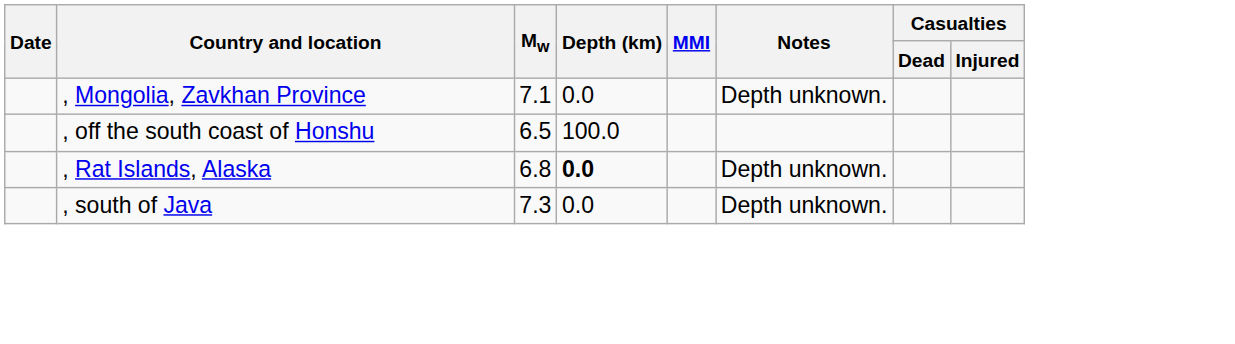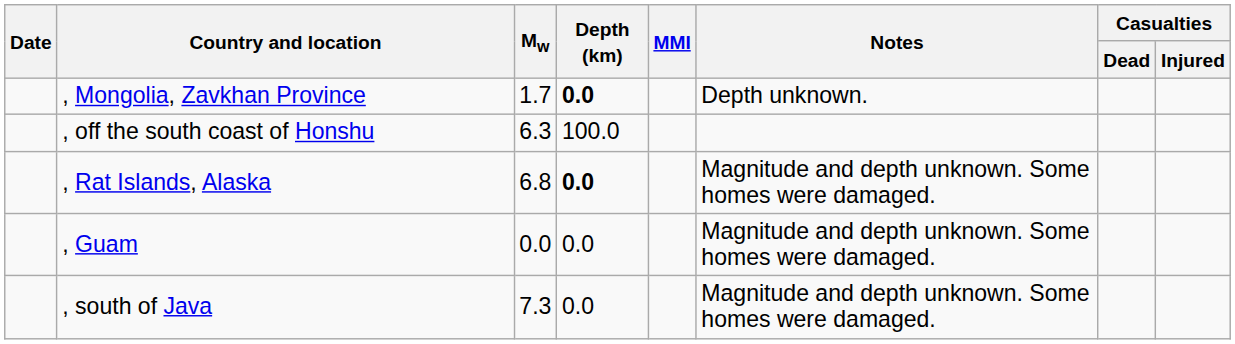, Mongolia, Zavkhan Province | Mw: 7.1 -> 1.7
, Mongolia, Zavkhan Province | Depth (km): normal -> bold
, off the south coast of Honshu | Mw: 6.5 -> 6.3
, Rat Islands, Alaska | Notes: Depth unknown. -> Magnitude and depth unknown. Some homes were damaged.
+ row: , Guam | 0.0 | 0.0 | Magnitude and depth unknown. Some homes were damaged.
, south of Java | Notes: Depth unknown. -> Magnitude and depth unknown. Some homes were damaged.
